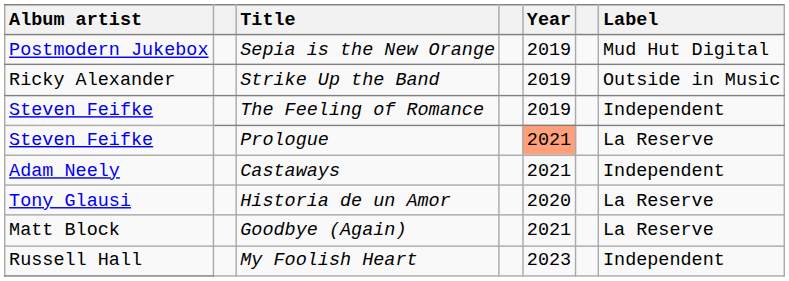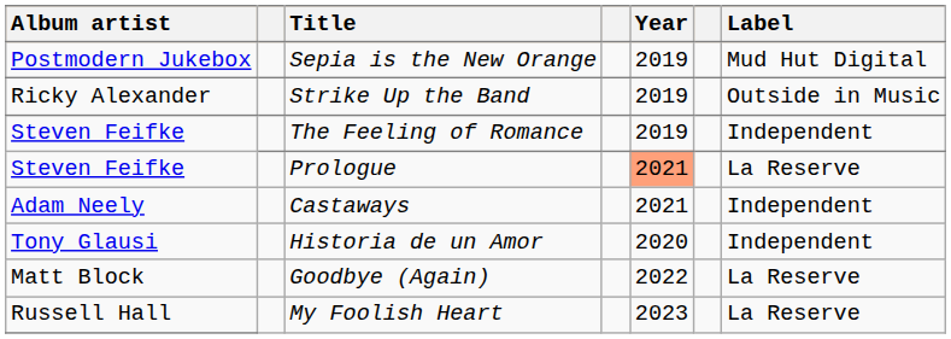Historia de un Amor | Label: La Reserve -> Independent
Goodbye (Again) | Year: 2021 -> 2022
My Foolish Heart | Label: Independent -> La Reserve
